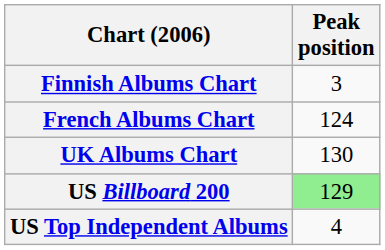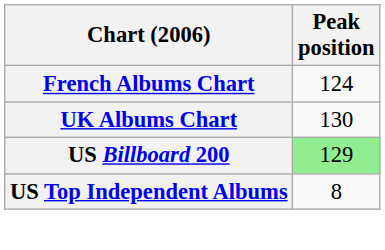- row: Finnish Albums Chart | 3
US Top Independent Albums | Peak position: 4 -> 8
